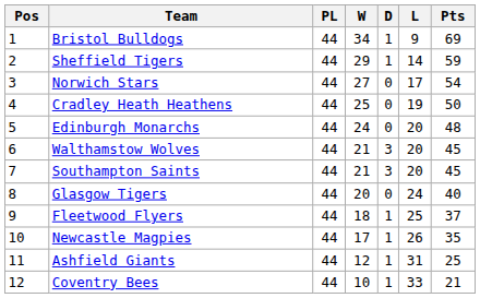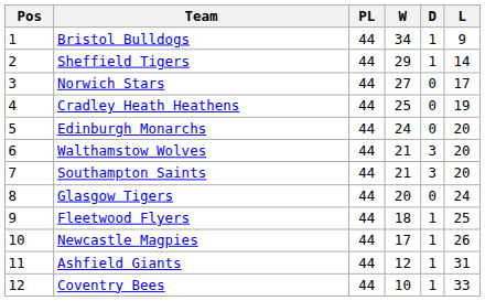- column: Pts | 69 | 59 | 54 | 50 | 48 | 45 | 45 | 40 | 37 | 35 | 25 | 21
